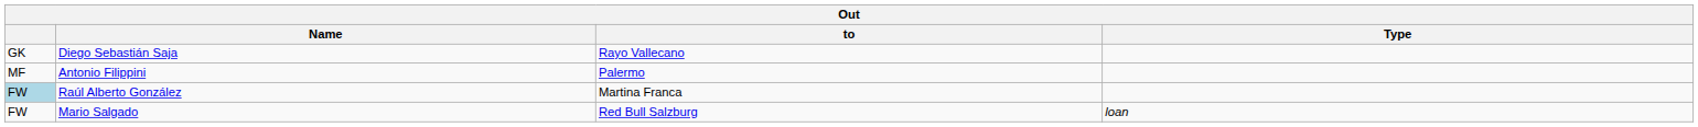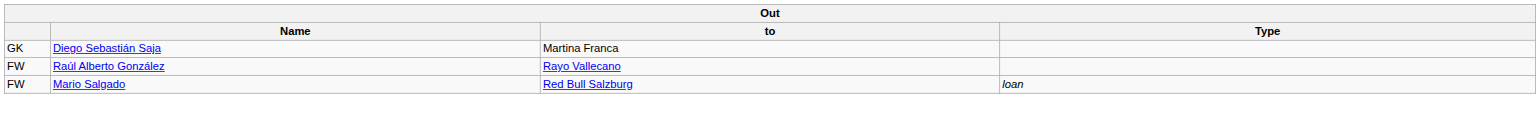Diego Sebastián Saja | to: Rayo Vallecano -> Martina Franca
- row: MF | Antonio Filippini | Palermo
Raúl Alberto González | column 1: lightblue background -> no background
Raúl Alberto González | to: Martina Franca -> Rayo Vallecano
